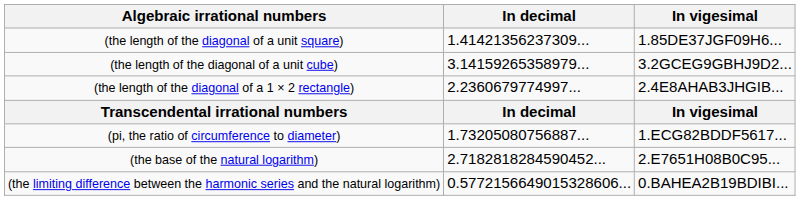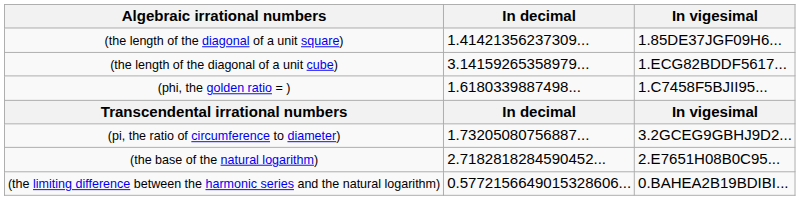(the length of the diagonal of a unit cube) | In vigesimal: 3.2GCEG9GBHJ9D2... -> 1.ECG82BDDF5617...
- row: (the length of the diagonal of a 1 × 2 rectangle) | 2.2360679774997... | 2.4E8AHAB3JHGIB...
+ row: (phi, the golden ratio = ) | 1.6180339887498... | 1.C7458F5BJII95...
(pi, the ratio of circumference to diameter) | In vigesimal: 1.ECG82BDDF5617... -> 3.2GCEG9GBHJ9D2...
